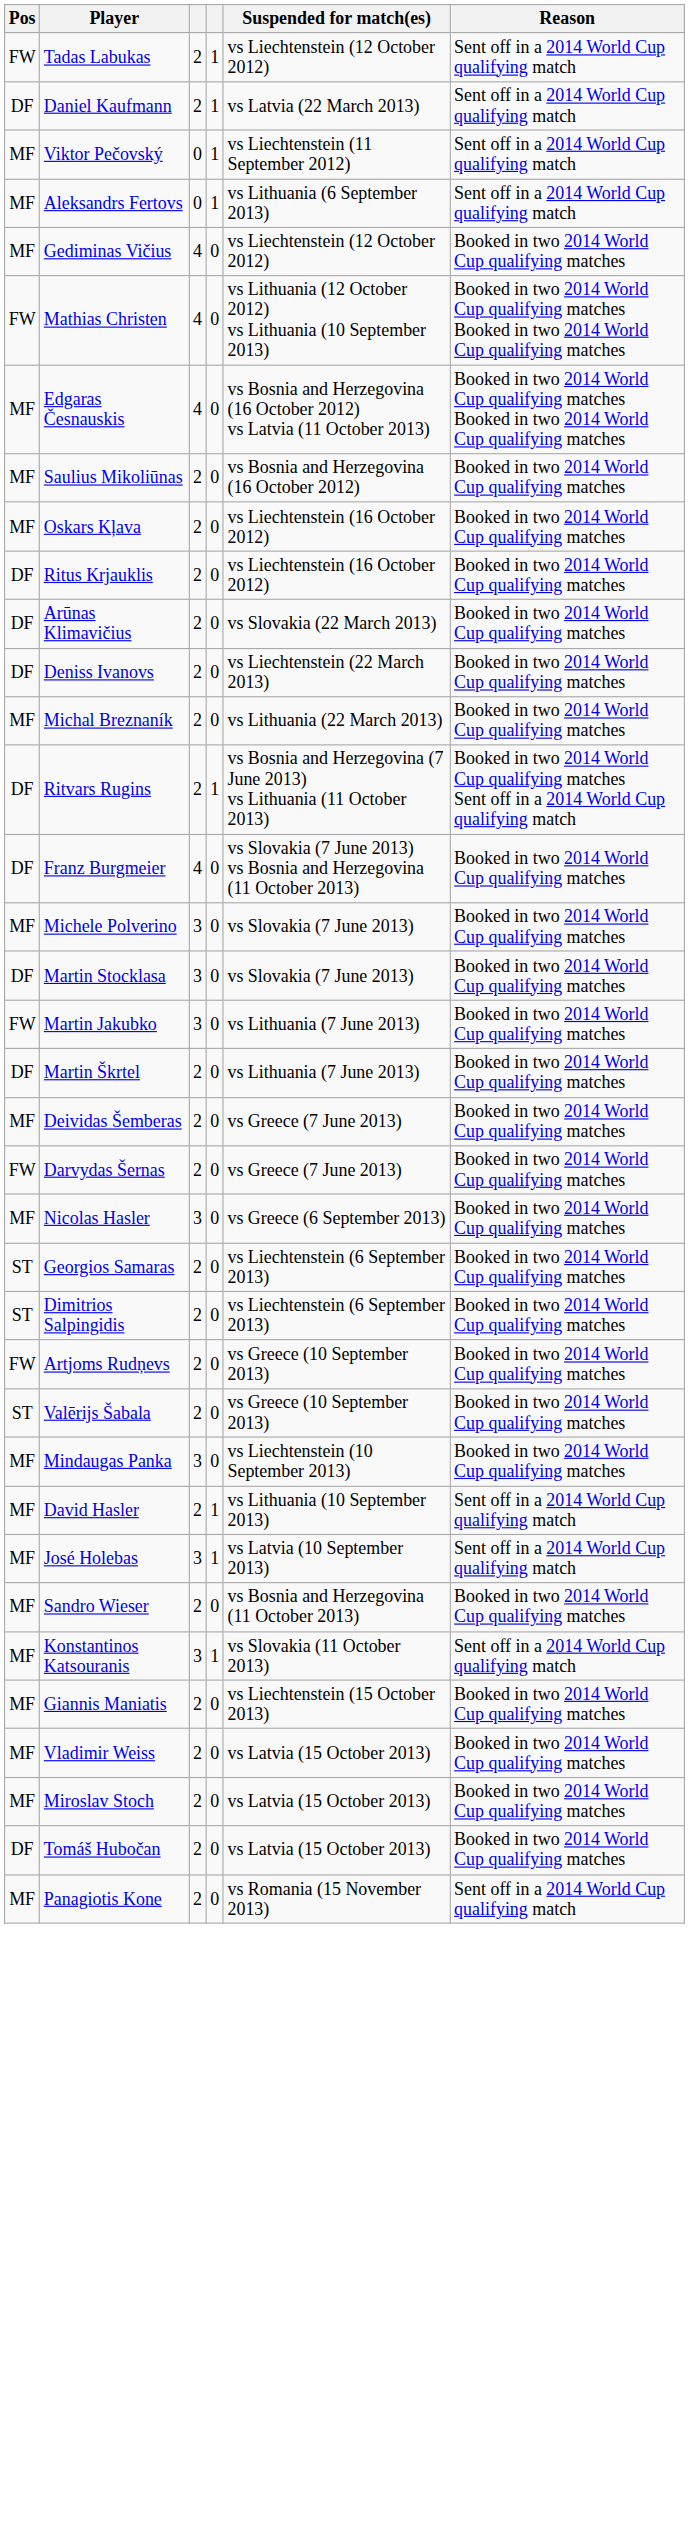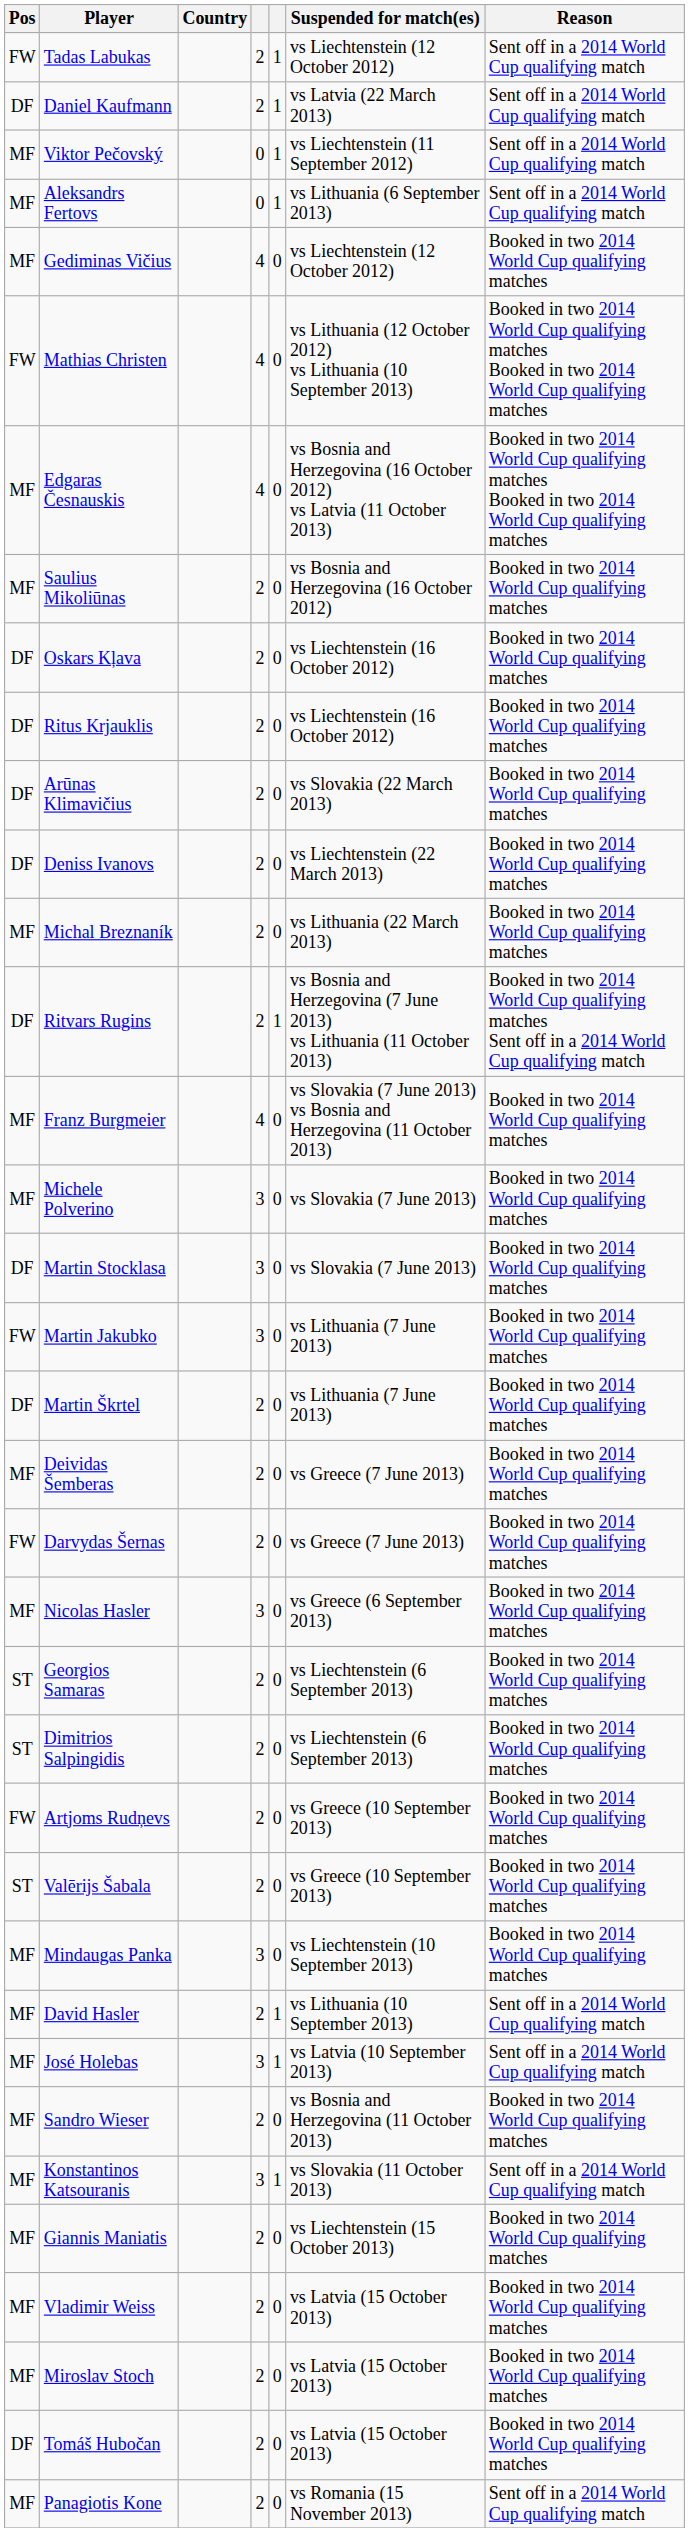+ column: Country
Oskars Kļava | Pos: MF -> DF
Franz Burgmeier | Pos: DF -> MF
